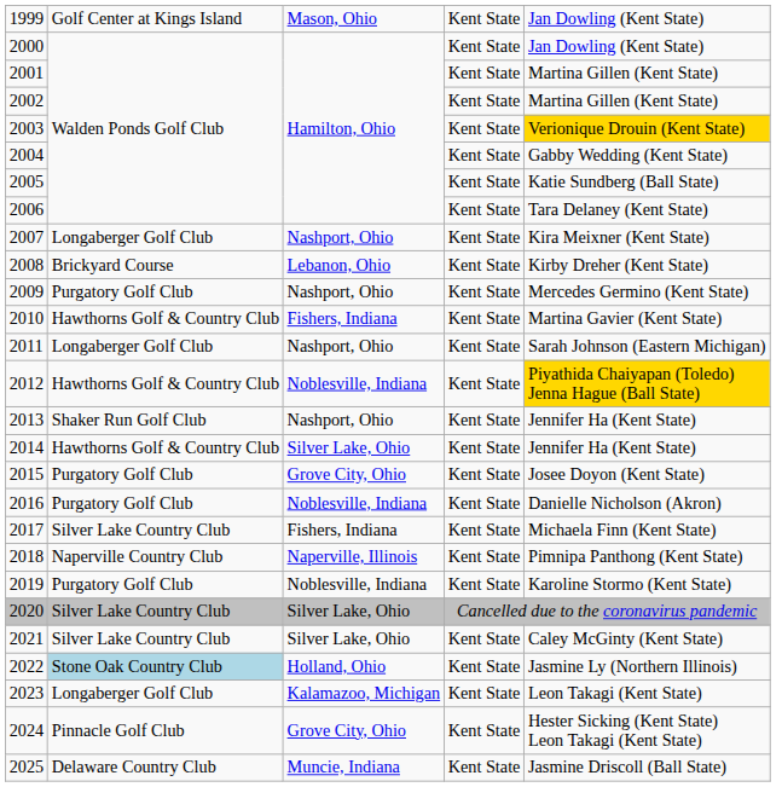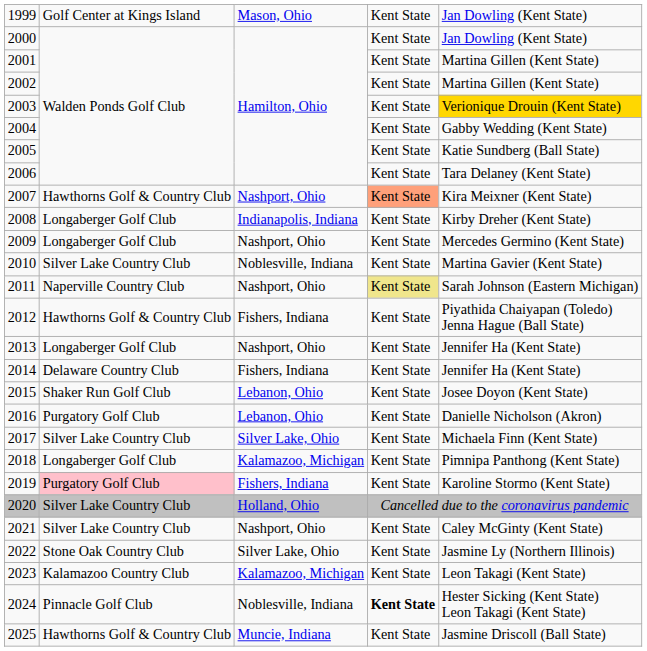2007 | column 2: Longaberger Golf Club -> Hawthorns Golf & Country Club
2007 | column 4: no background -> lightsalmon background
2008 | column 2: Brickyard Course -> Longaberger Golf Club
2008 | column 3: Lebanon, Ohio -> Indianapolis, Indiana
2009 | column 2: Purgatory Golf Club -> Longaberger Golf Club
2010 | column 2: Hawthorns Golf & Country Club -> Silver Lake Country Club
2010 | column 3: Fishers, Indiana -> Noblesville, Indiana
2011 | column 2: Longaberger Golf Club -> Naperville Country Club
2011 | column 4: no background -> khaki background
2012 | column 3: Noblesville, Indiana -> Fishers, Indiana
2012 | column 5: gold background -> no background
2013 | column 2: Shaker Run Golf Club -> Longaberger Golf Club
2014 | column 2: Hawthorns Golf & Country Club -> Delaware Country Club
2014 | column 3: Silver Lake, Ohio -> Fishers, Indiana
2015 | column 2: Purgatory Golf Club -> Shaker Run Golf Club
2015 | column 3: Grove City, Ohio -> Lebanon, Ohio
2016 | column 3: Noblesville, Indiana -> Lebanon, Ohio
2017 | column 3: Fishers, Indiana -> Silver Lake, Ohio
2018 | column 2: Naperville Country Club -> Longaberger Golf Club
2018 | column 3: Naperville, Illinois -> Kalamazoo, Michigan
2019 | column 2: no background -> pink background
2019 | column 3: Noblesville, Indiana -> Fishers, Indiana
2020 | column 3: Silver Lake, Ohio -> Holland, Ohio
2021 | column 3: Silver Lake, Ohio -> Nashport, Ohio
2022 | column 2: lightblue background -> no background
2022 | column 3: Holland, Ohio -> Silver Lake, Ohio
2023 | column 2: Longaberger Golf Club -> Kalamazoo Country Club
2024 | column 3: Grove City, Ohio -> Noblesville, Indiana
2024 | column 4: normal -> bold
2025 | column 2: Delaware Country Club -> Hawthorns Golf & Country Club
